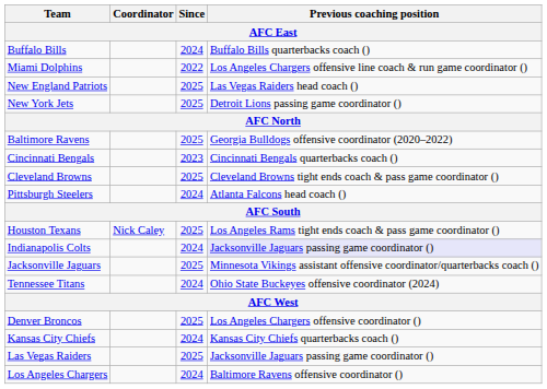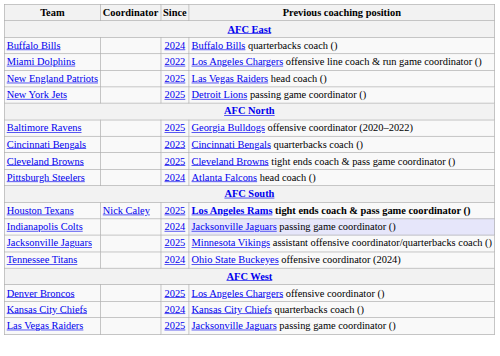Houston Texans | Previous coaching position: normal -> bold
- row: Los Angeles Chargers | 2024 | Baltimore Ravens offensive coordinator ()
